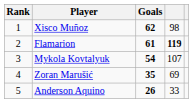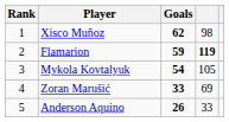Flamarion | Goals: 61 -> 59
Mykola Kovtalyuk | column 4: 107 -> 105
Zoran Marušić | Goals: 35 -> 33
